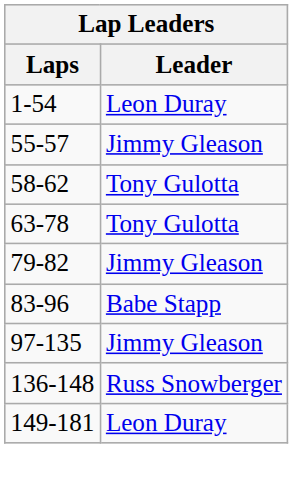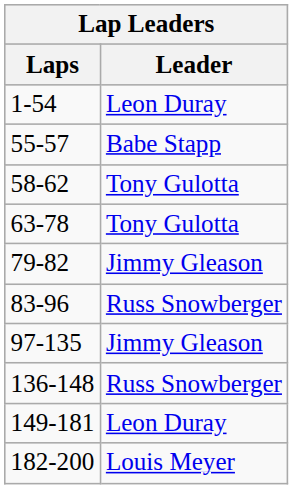55-57 | Leader: Jimmy Gleason -> Babe Stapp
83-96 | Leader: Babe Stapp -> Russ Snowberger
+ row: 182-200 | Louis Meyer
